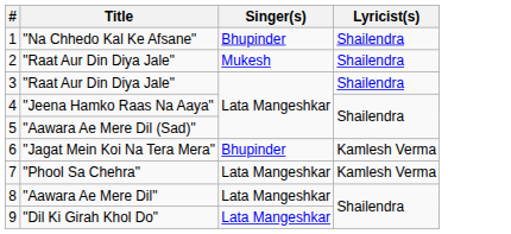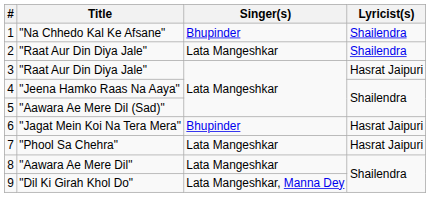2 | Singer(s): Mukesh -> Lata Mangeshkar
3 | Lyricist(s): Shailendra -> Hasrat Jaipuri
6 | Lyricist(s): Kamlesh Verma -> Hasrat Jaipuri
7 | Lyricist(s): Kamlesh Verma -> Hasrat Jaipuri
9 | Singer(s): Lata Mangeshkar -> Lata Mangeshkar, Manna Dey
